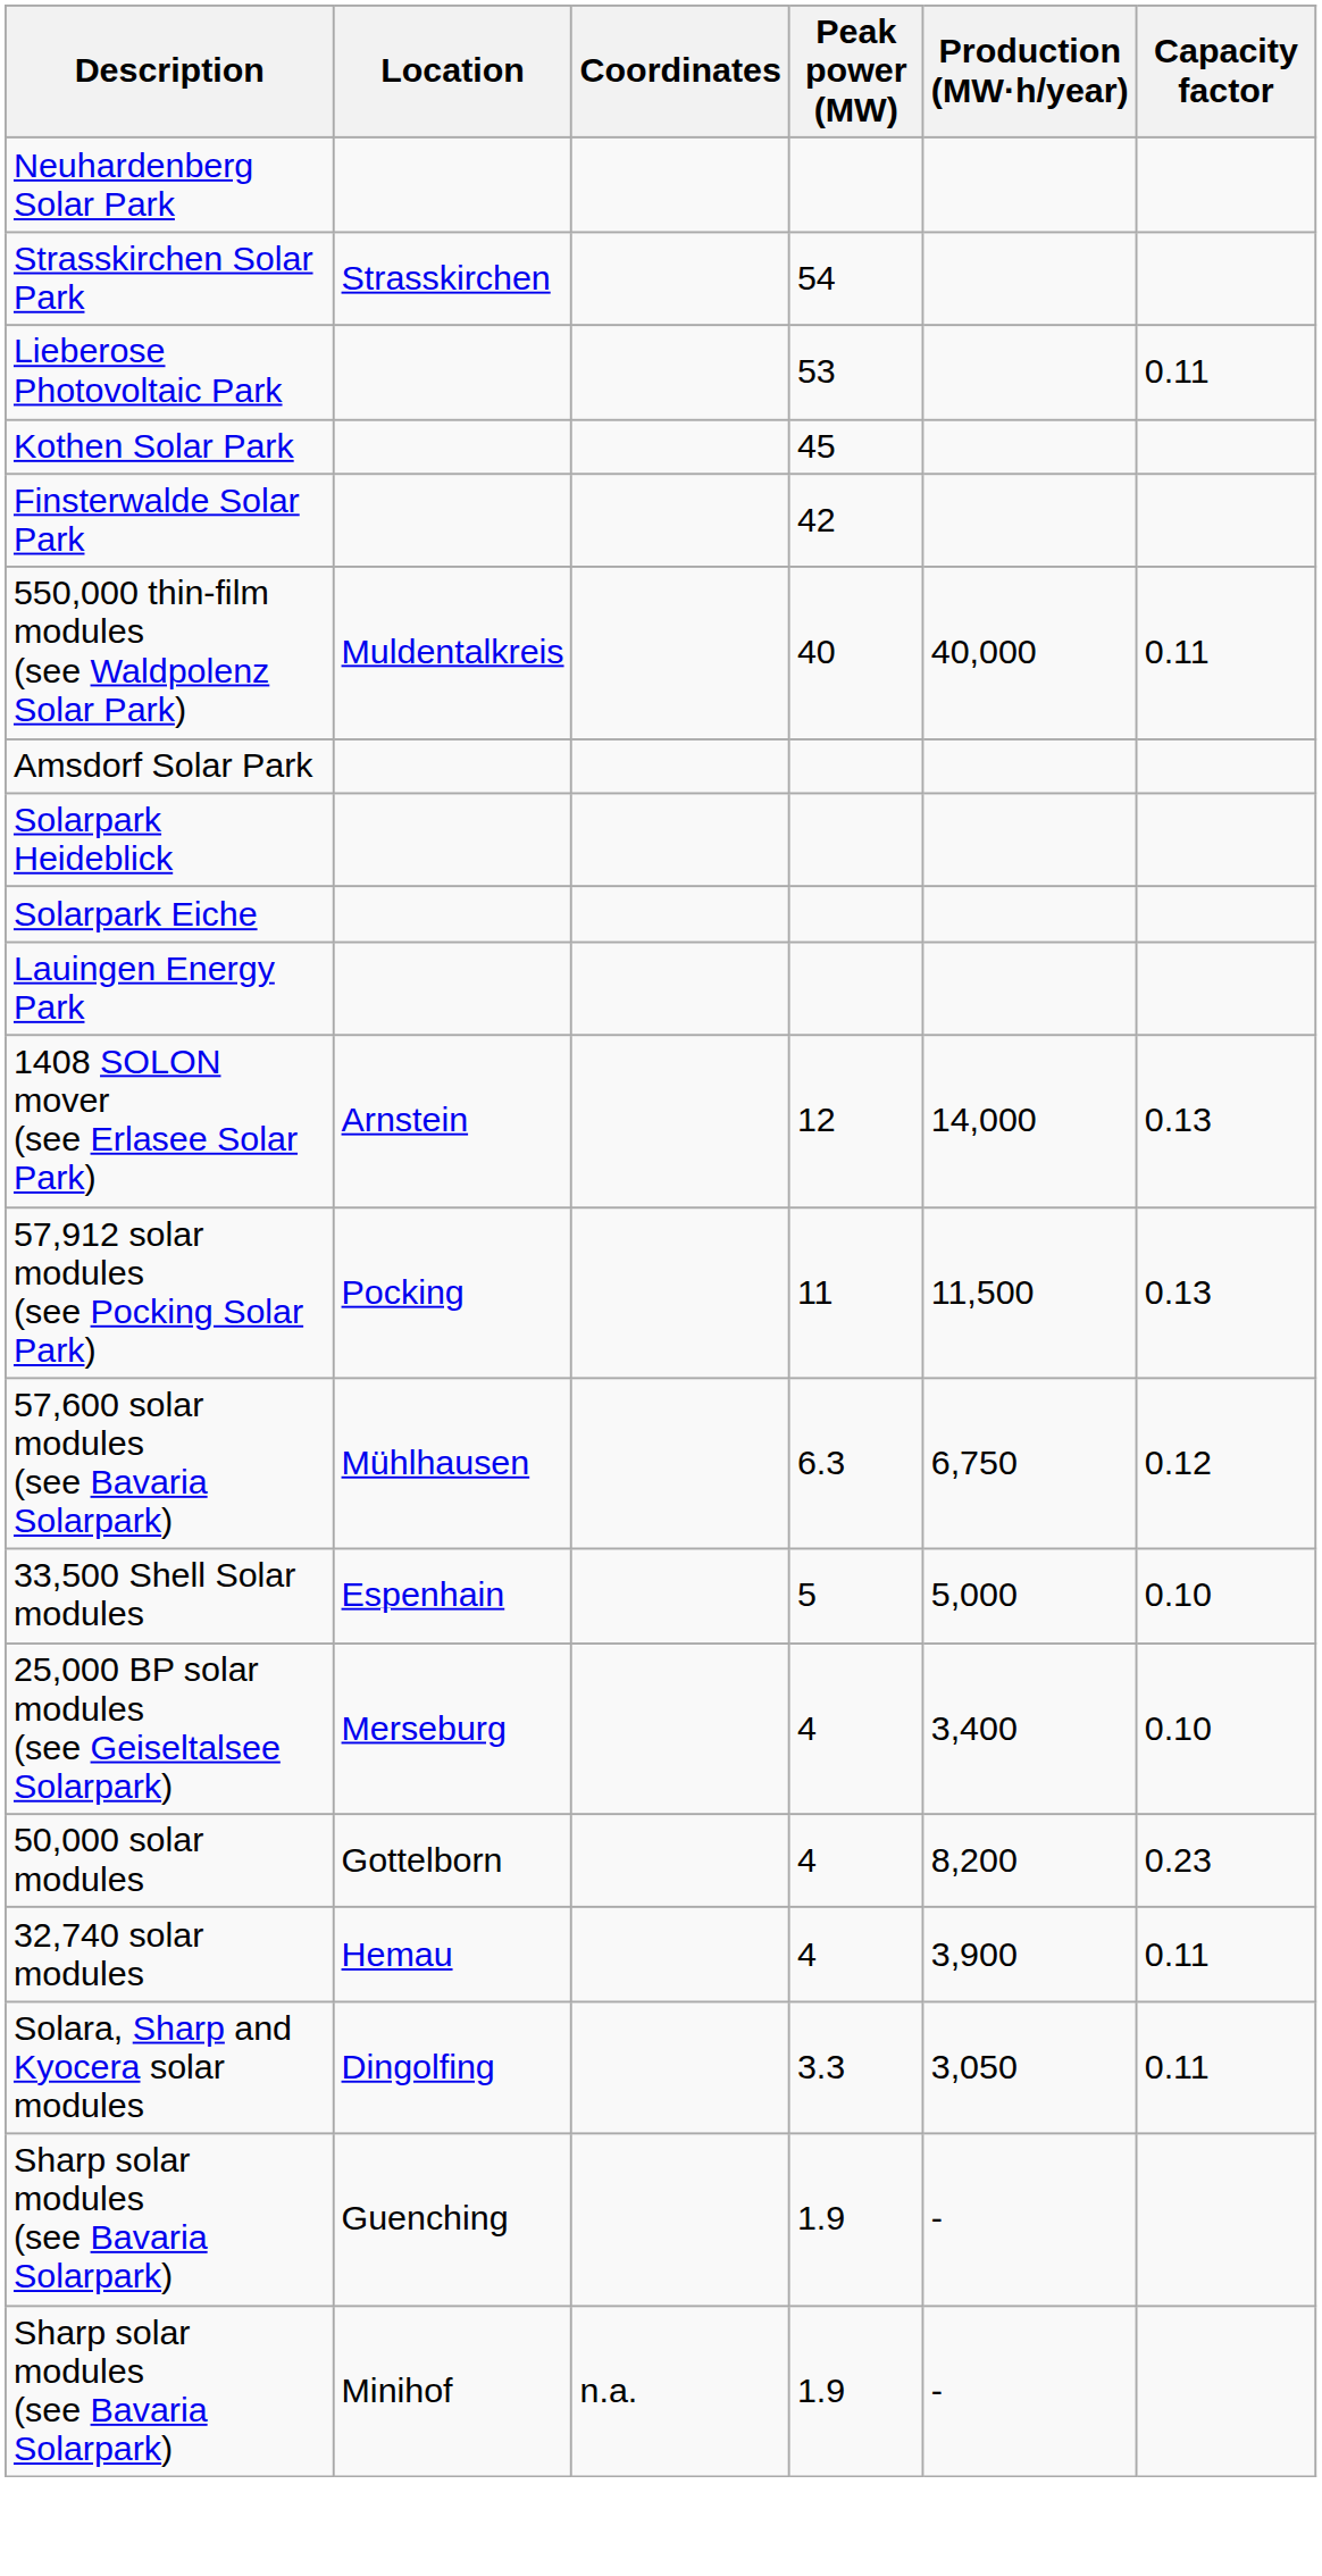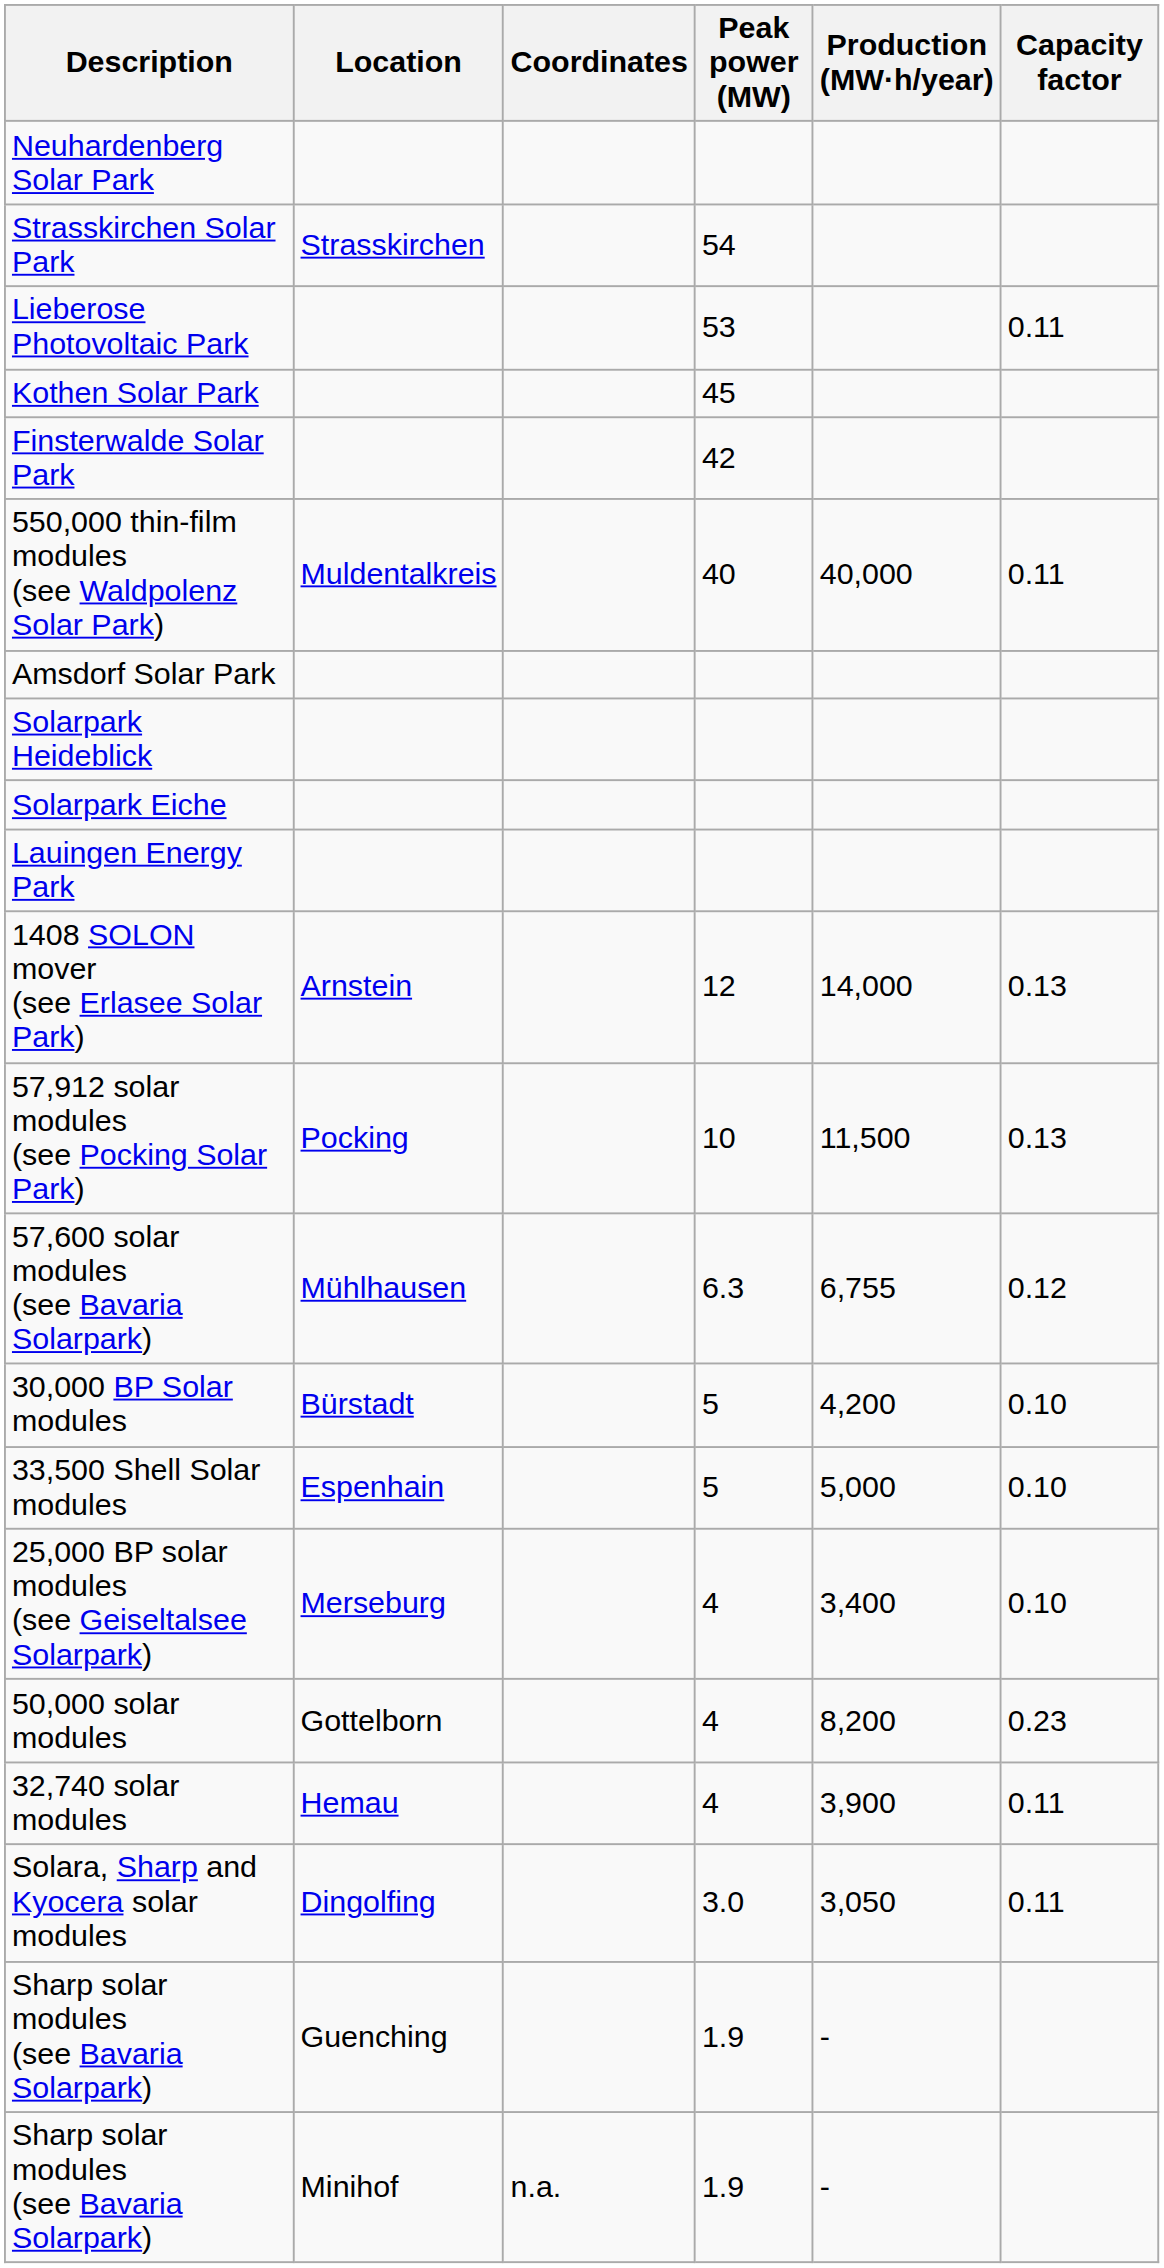57,912 solar modules (see Pocking Solar Park) | Peak power (MW): 11 -> 10
57,600 solar modules (see Bavaria Solarpark) | Production (MW·h/year): 6,750 -> 6,755
+ row: 30,000 BP Solar modules | Bürstadt | 5 | 4,200 | 0.10
Solara, Sharp and Kyocera solar modules | Peak power (MW): 3.3 -> 3.0
